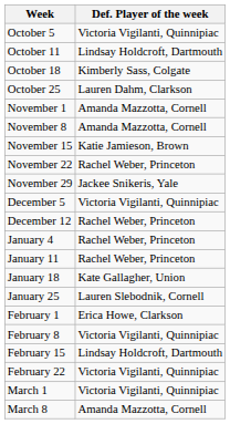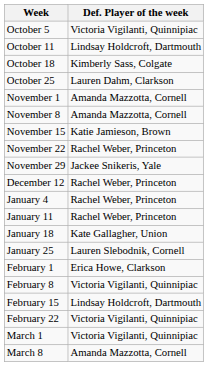- row: December 5 | Victoria Vigilanti, Quinnipiac
